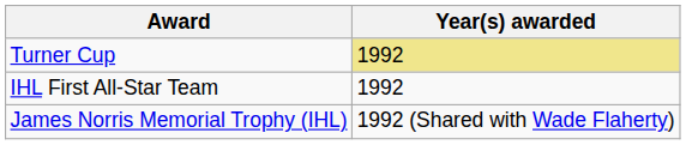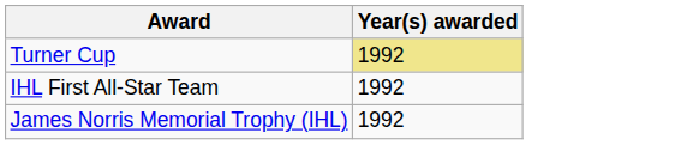James Norris Memorial Trophy (IHL) | Year(s) awarded: 1992 (Shared with Wade Flaherty) -> 1992
